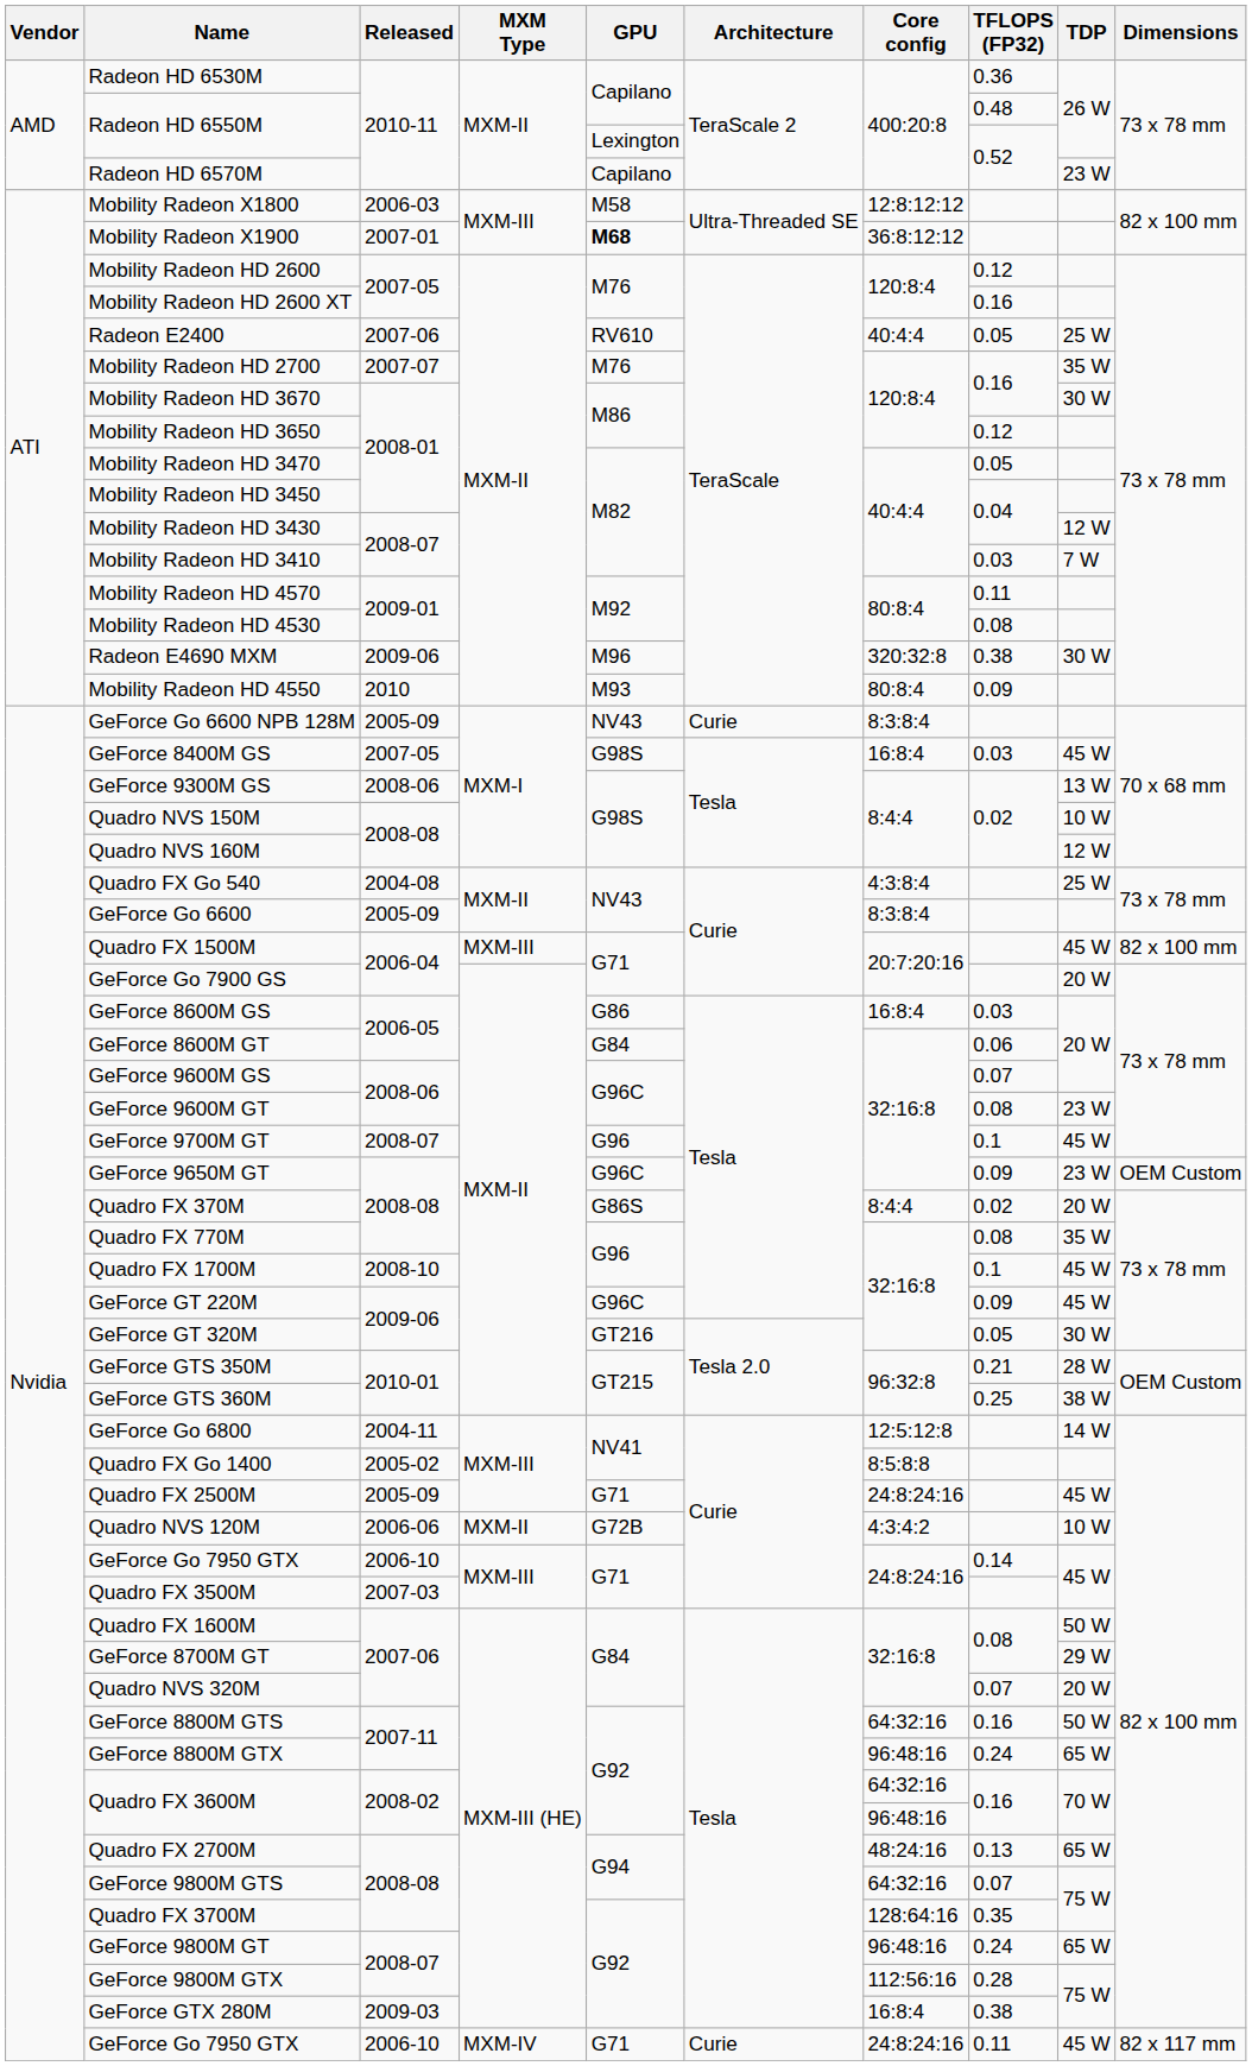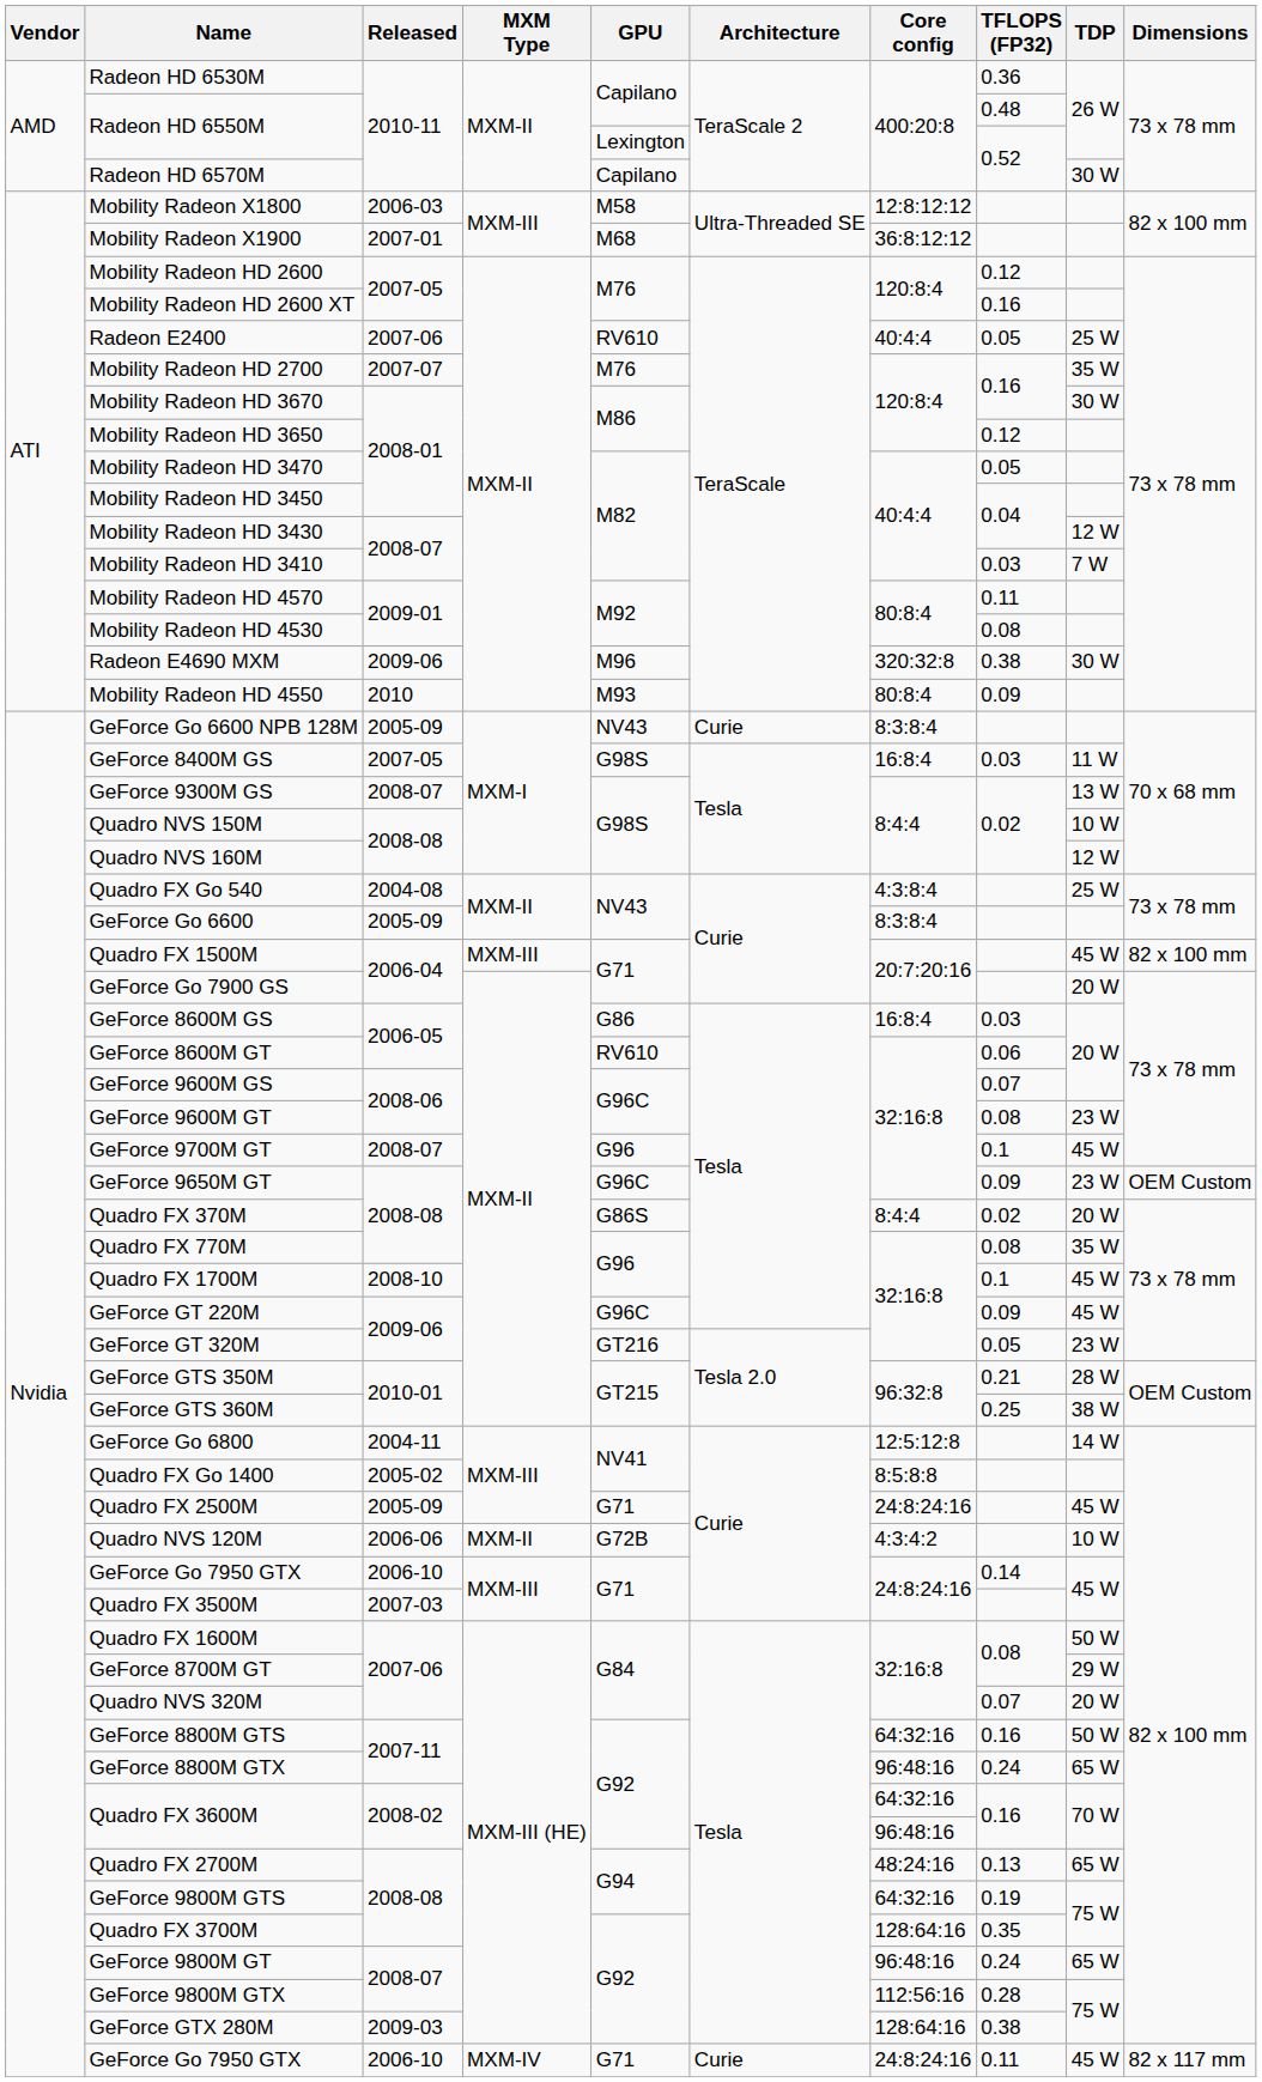Radeon HD 6570M | TDP: 23 W -> 30 W
Mobility Radeon X1900 | GPU: bold -> normal
GeForce 8400M GS | TDP: 45 W -> 11 W
GeForce 9300M GS | Released: 2008-06 -> 2008-07
GeForce 8600M GT | GPU: G84 -> RV610
GeForce GT 320M | TDP: 30 W -> 23 W
GeForce 9800M GTS | TFLOPS (FP32): 0.07 -> 0.19
GeForce GTX 280M | Core config: 16:8:4 -> 128:64:16
